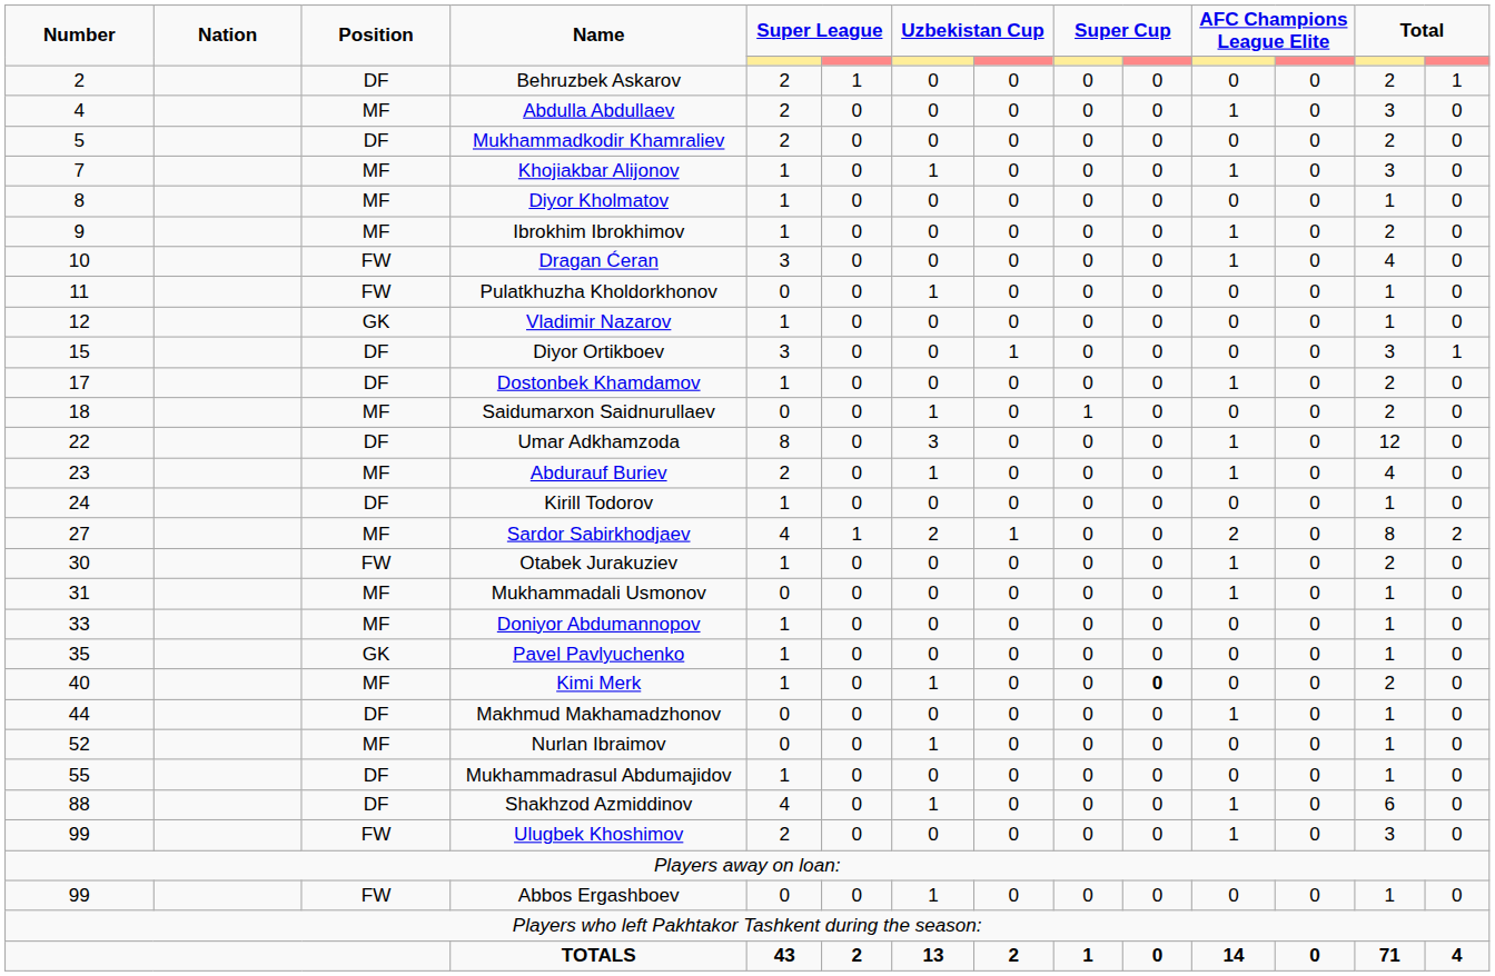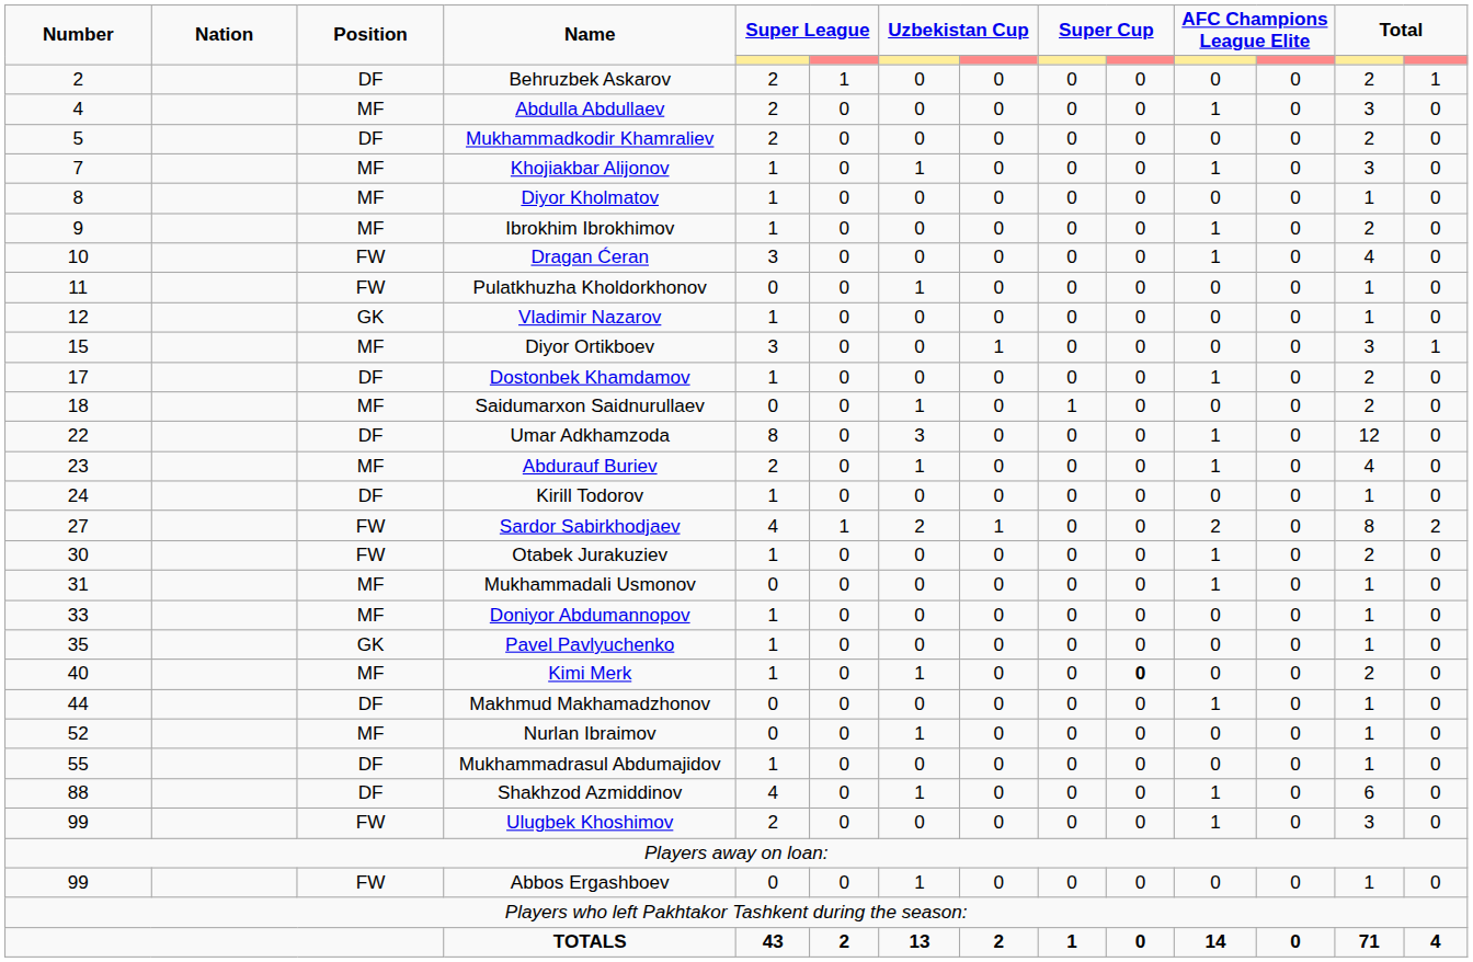Diyor Ortikboev | Position: DF -> MF
Sardor Sabirkhodjaev | Position: MF -> FW
